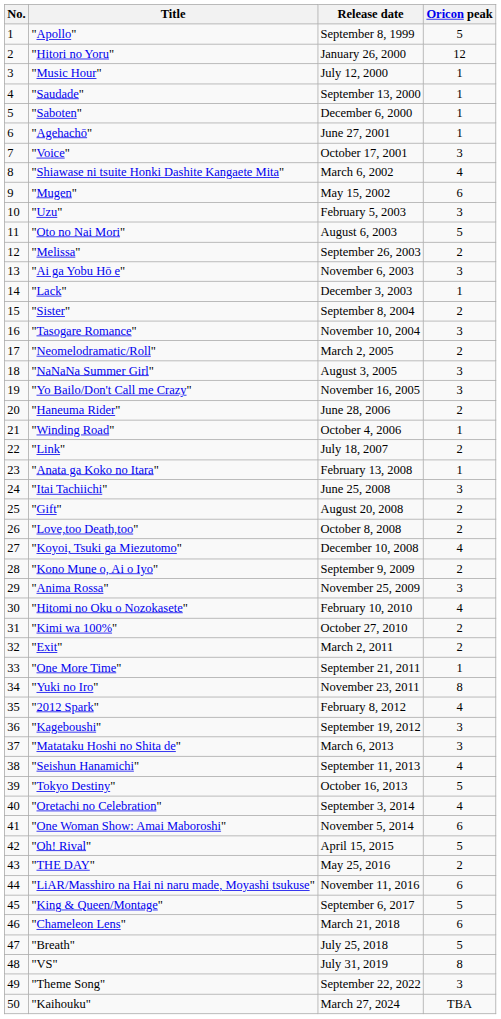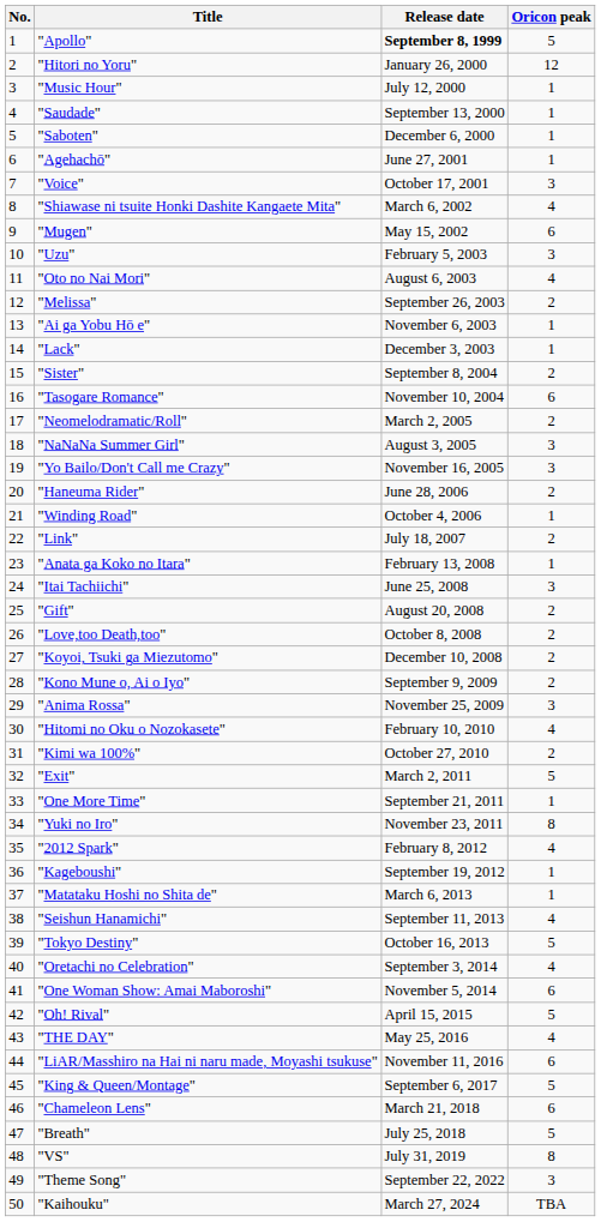"Apollo" | Release date: normal -> bold
"Oto no Nai Mori" | Oricon peak: 5 -> 4
"Ai ga Yobu Hō e" | Oricon peak: 3 -> 1
"Tasogare Romance" | Oricon peak: 3 -> 6
"Koyoi, Tsuki ga Miezutomo" | Oricon peak: 4 -> 2
"Exit" | Oricon peak: 2 -> 5
"Kageboushi" | Oricon peak: 3 -> 1
"Matataku Hoshi no Shita de" | Oricon peak: 3 -> 1
"THE DAY" | Oricon peak: 2 -> 4
